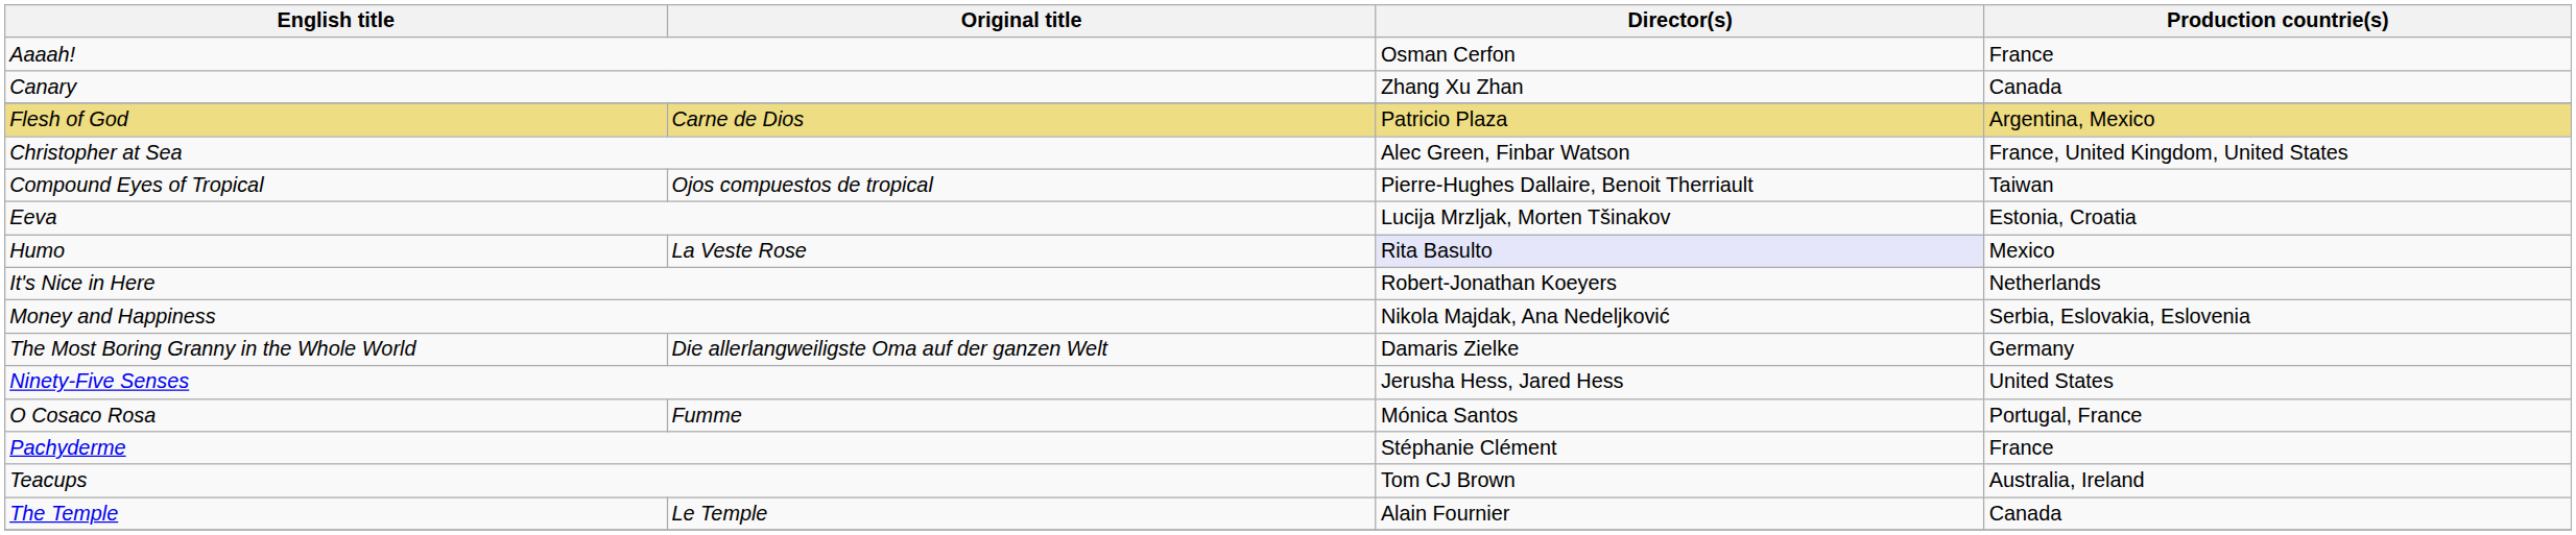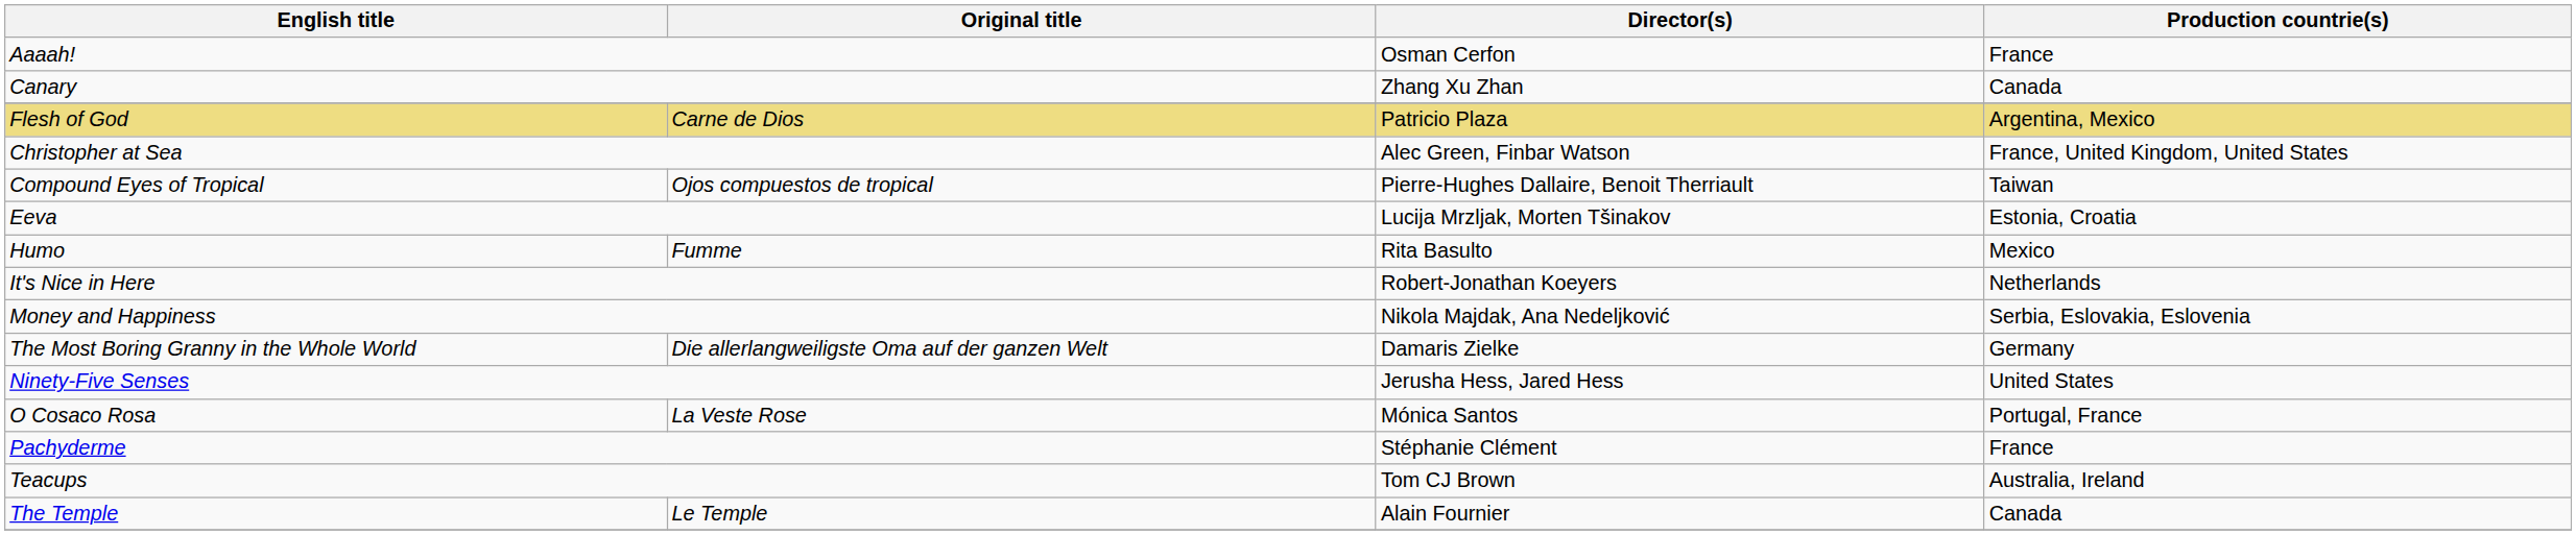Humo | Original title: La Veste Rose -> Fumme
Humo | Director(s): lavender background -> no background
O Cosaco Rosa | Original title: Fumme -> La Veste Rose
